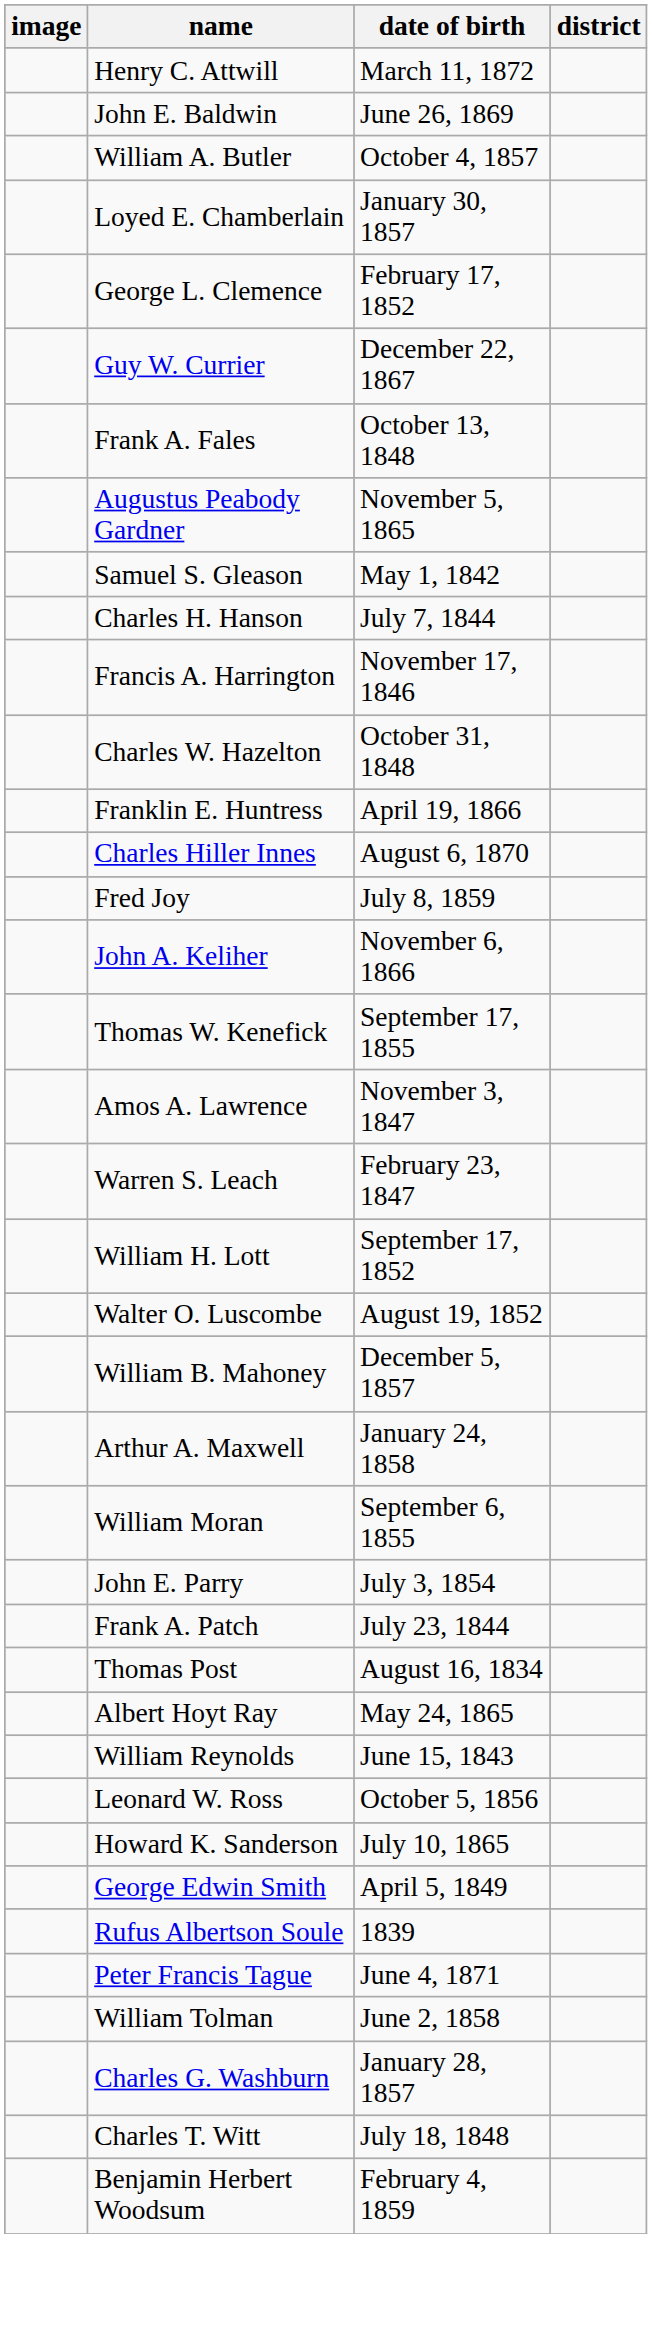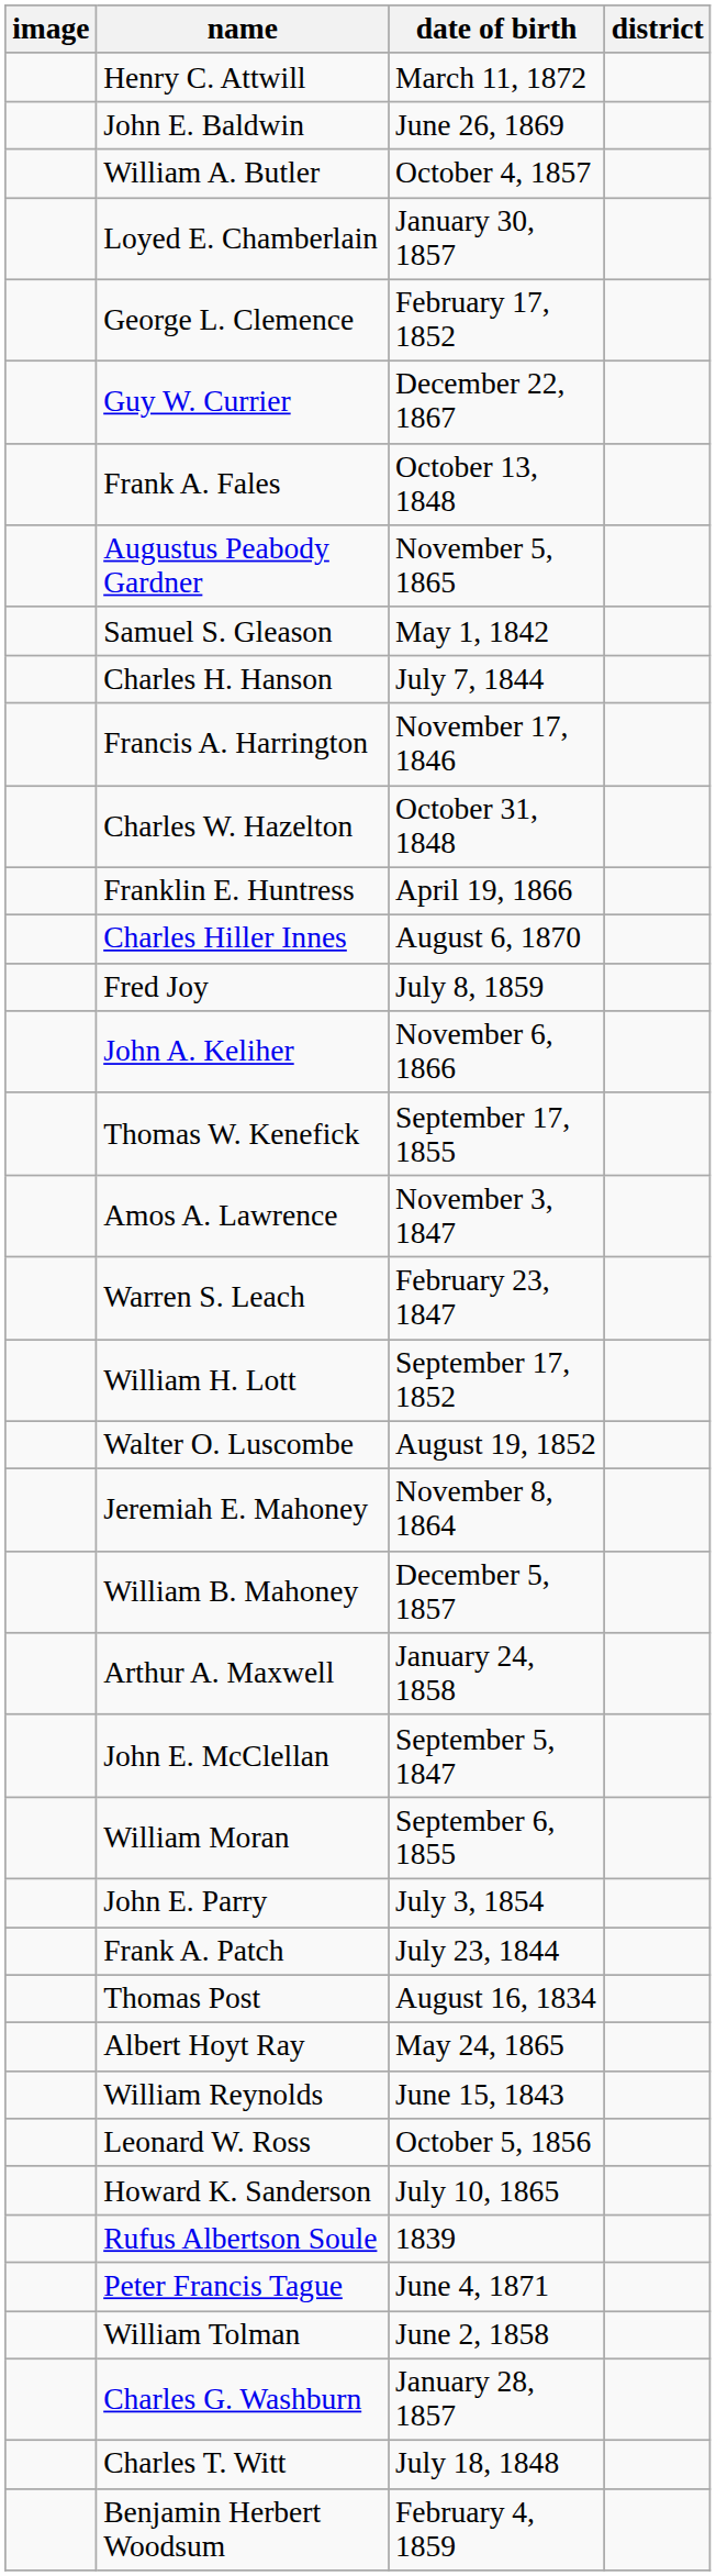+ row: Jeremiah E. Mahoney | November 8, 1864
+ row: John E. McClellan | September 5, 1847
- row: George Edwin Smith | April 5, 1849
